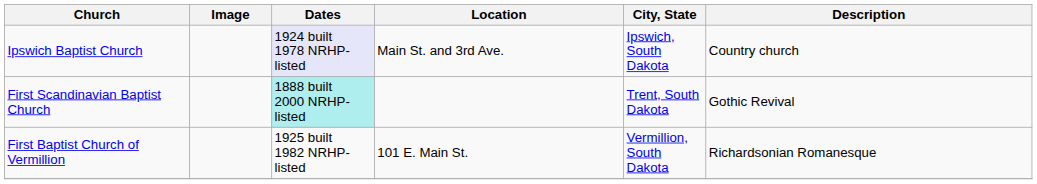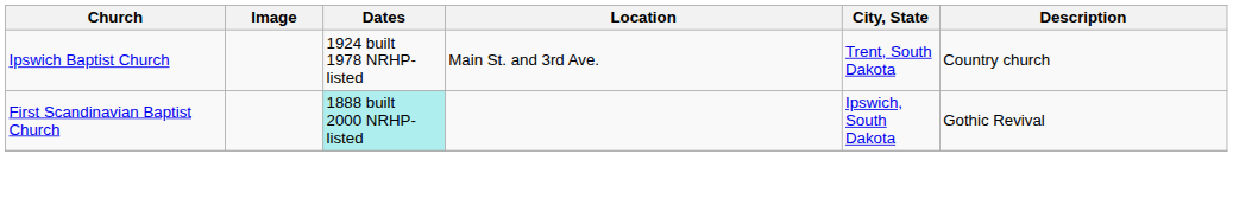Ipswich Baptist Church | Dates: lavender background -> no background
Ipswich Baptist Church | City, State: Ipswich, South Dakota -> Trent, South Dakota
First Scandinavian Baptist Church | City, State: Trent, South Dakota -> Ipswich, South Dakota
- row: First Baptist Church of Vermillion | 1925 built 1982 NRHP-listed | 101 E. Main St. | Vermillion, South Dakota | Richardsonian Romanesque
